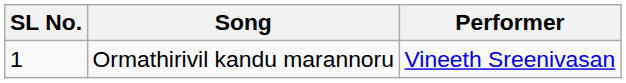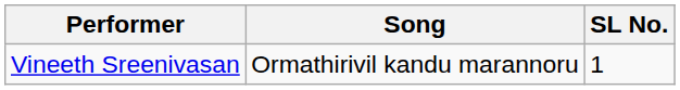columns swapped: SL No. <-> Performer
